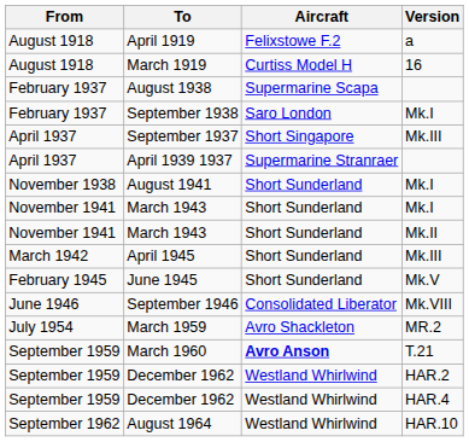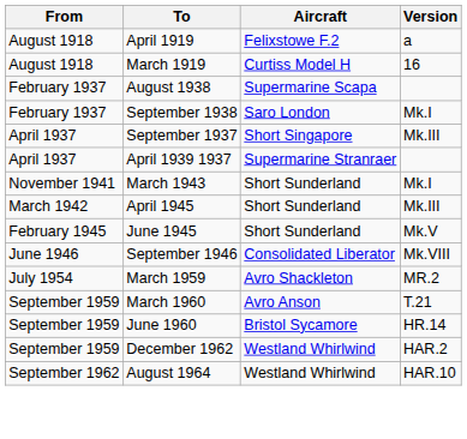- row: November 1938 | August 1941 | Short Sunderland | Mk.I
- row: November 1941 | March 1943 | Short Sunderland | Mk.II
March 1960 | Aircraft: bold -> normal
+ row: September 1959 | June 1960 | Bristol Sycamore | HR.14
- row: September 1959 | December 1962 | Westland Whirlwind | HAR.4
